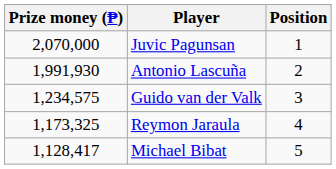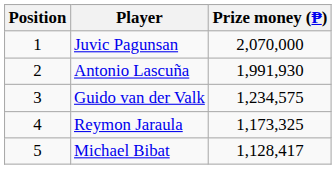columns swapped: Position <-> Prize money (₱)
